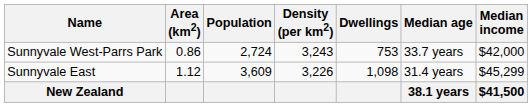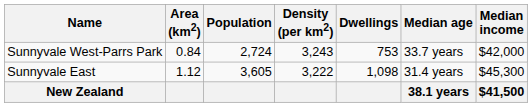Sunnyvale West-Parrs Park | Area (km2): 0.86 -> 0.84
Sunnyvale East | Population: 3,609 -> 3,605
Sunnyvale East | Density (per km2): 3,226 -> 3,222
Sunnyvale East | Median income: $45,299 -> $45,300
